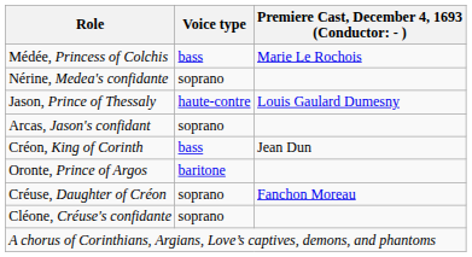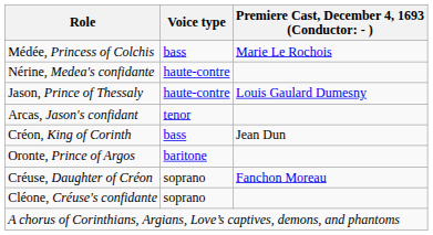Nérine, Medea's confidante | Voice type: soprano -> haute-contre
Arcas, Jason's confidant | Voice type: soprano -> tenor
